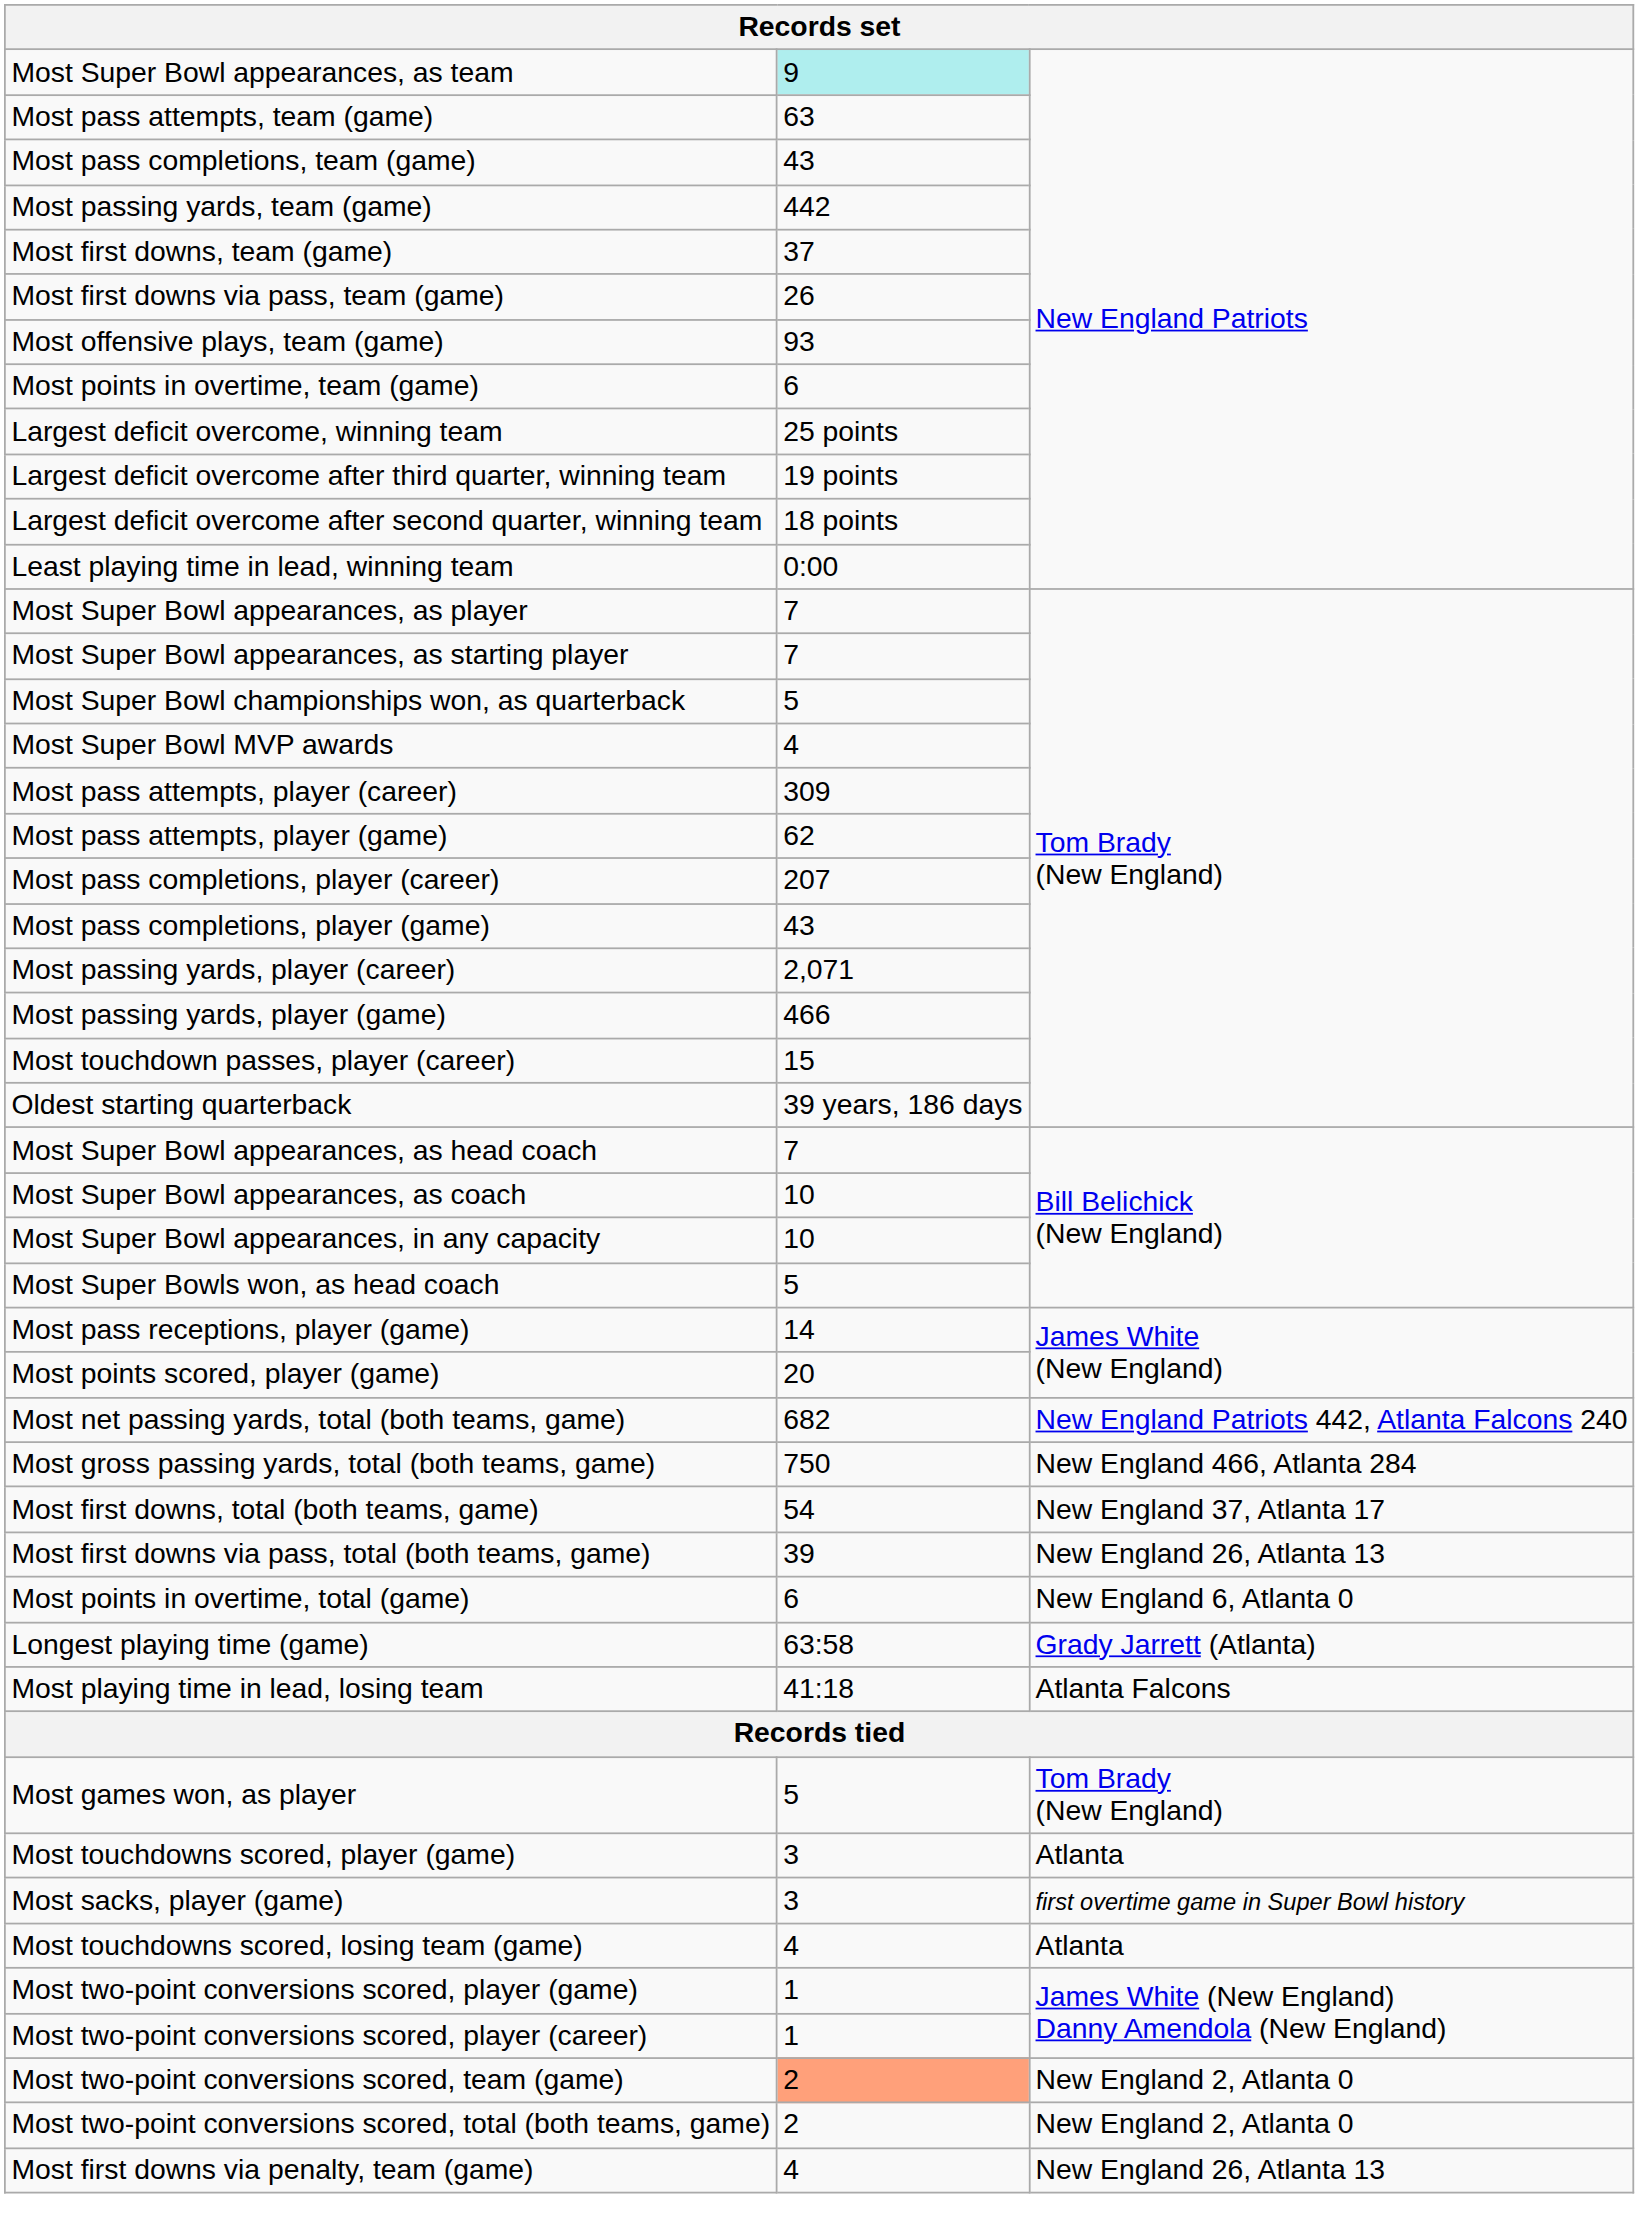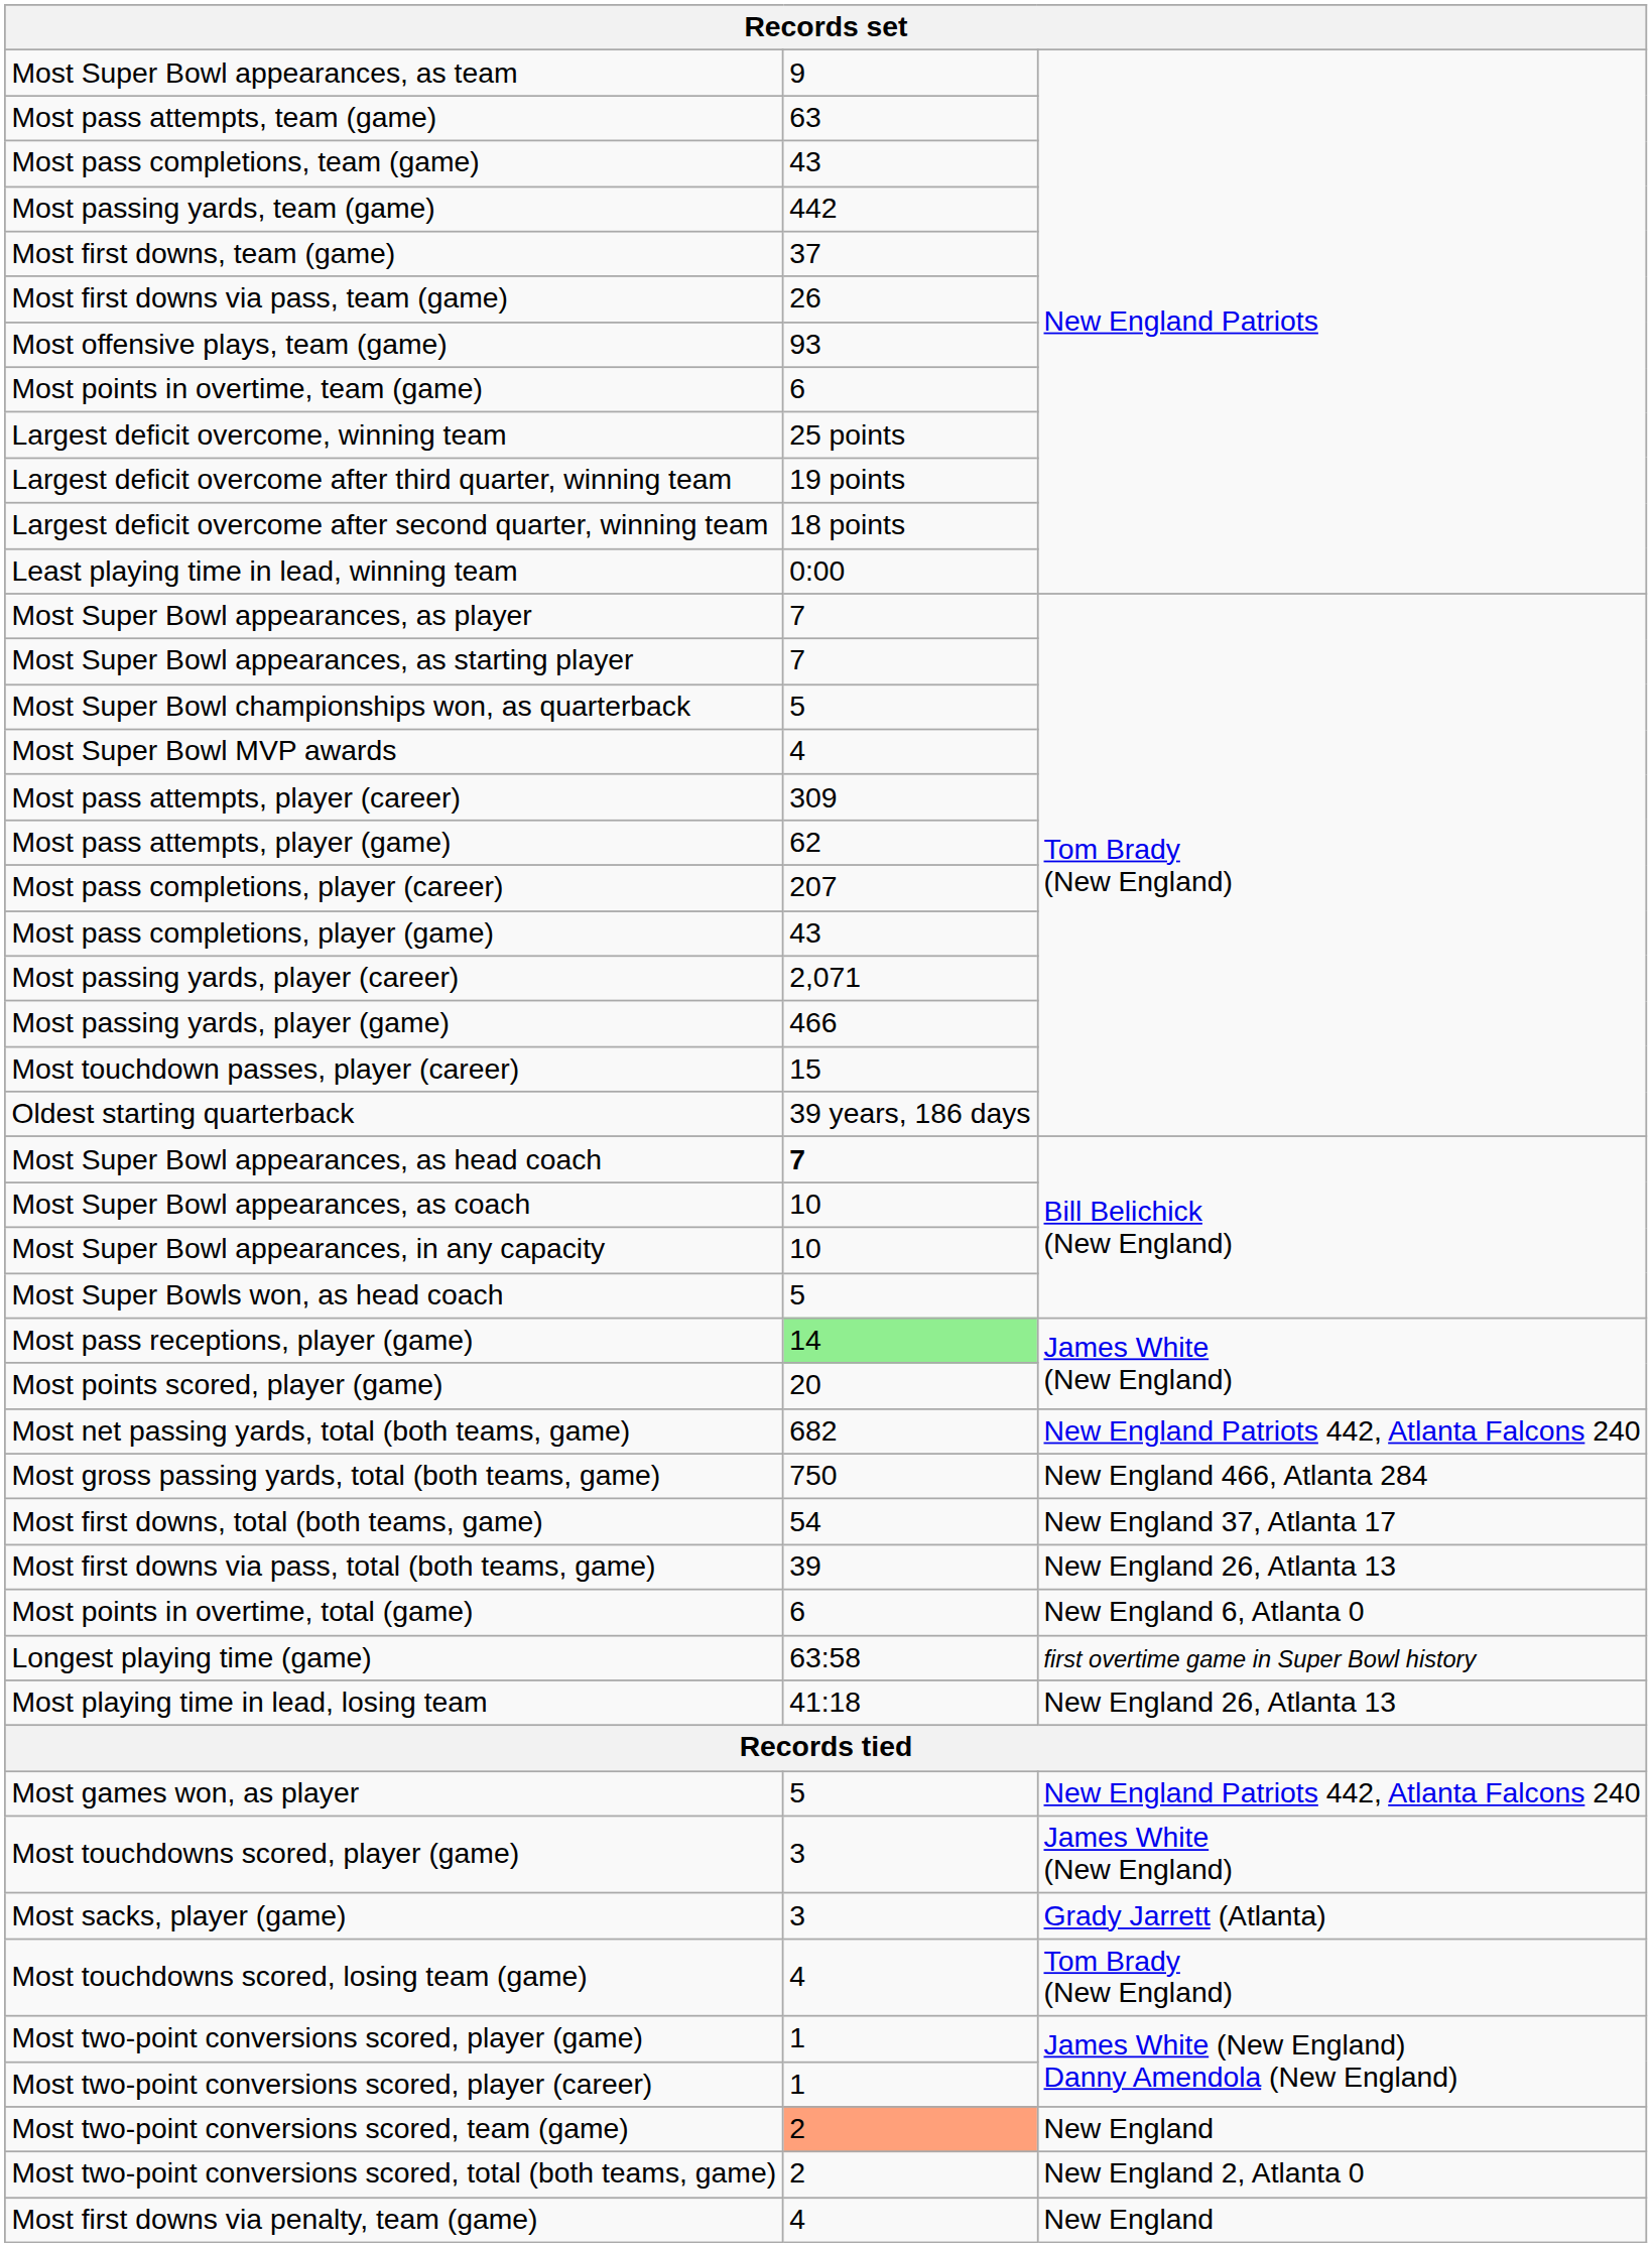Most Super Bowl appearances, as team | column 2: paleturquoise background -> no background
Most Super Bowl appearances, as head coach | column 2: normal -> bold
Most pass receptions, player (game) | column 2: no background -> lightgreen background
Longest playing time (game) | column 3: Grady Jarrett (Atlanta) -> first overtime game in Super Bowl history
Most playing time in lead, losing team | column 3: Atlanta Falcons -> New England 26, Atlanta 13
Most games won, as player | column 3: Tom Brady (New England) -> New England Patriots 442, Atlanta Falcons 240
Most touchdowns scored, player (game) | column 3: Atlanta -> James White (New England)
Most sacks, player (game) | column 3: first overtime game in Super Bowl history -> Grady Jarrett (Atlanta)
Most touchdowns scored, losing team (game) | column 3: Atlanta -> Tom Brady (New England)
Most two-point conversions scored, team (game) | column 3: New England 2, Atlanta 0 -> New England
Most first downs via penalty, team (game) | column 3: New England 26, Atlanta 13 -> New England
